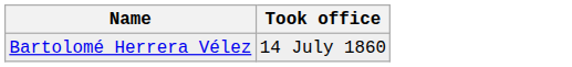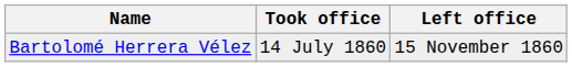+ column: Left office | 15 November 1860
